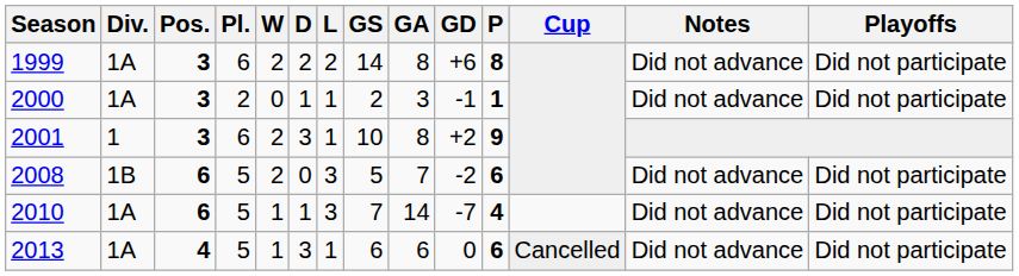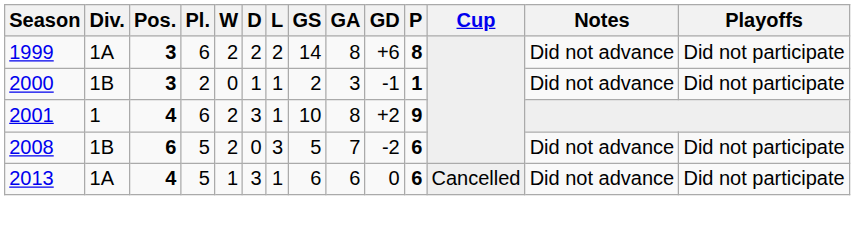2000 | Div.: 1A -> 1B
2001 | Pos.: 3 -> 4
- row: 2010 | 1A | 6 | 5 | 1 | 1 | 3 | 7 | 14 | -7 | 4 | Did not advance | Did not participate
